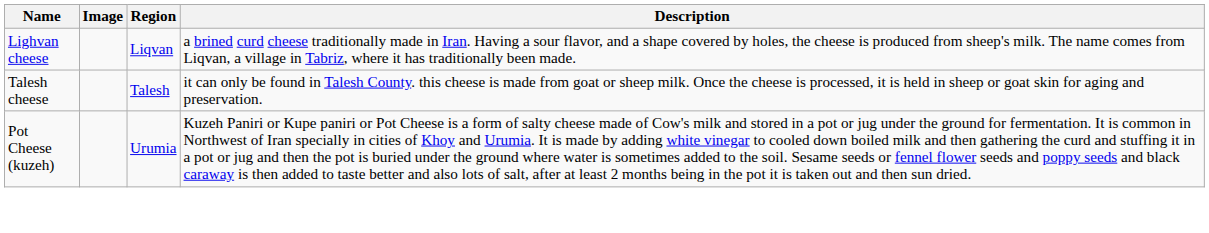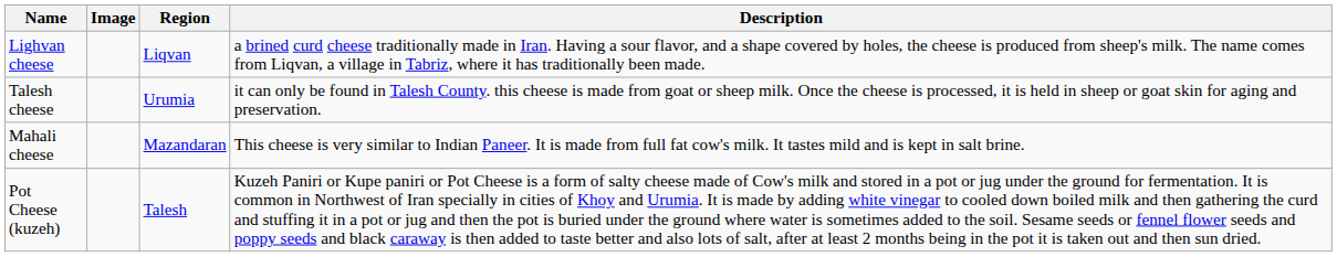Talesh cheese | Region: Talesh -> Urumia
+ row: Mahali cheese | Mazandaran | This cheese is very similar to Indian Paneer. It is made from full fat cow's milk. It tastes mild and is kept in salt brine.
Pot Cheese (kuzeh) | Region: Urumia -> Talesh
